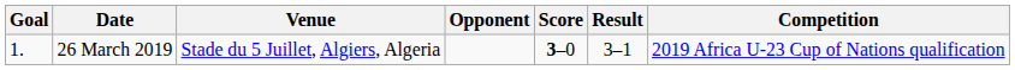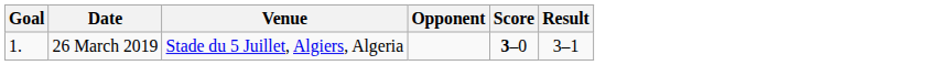- column: Competition | 2019 Africa U-23 Cup of Nations qualification
